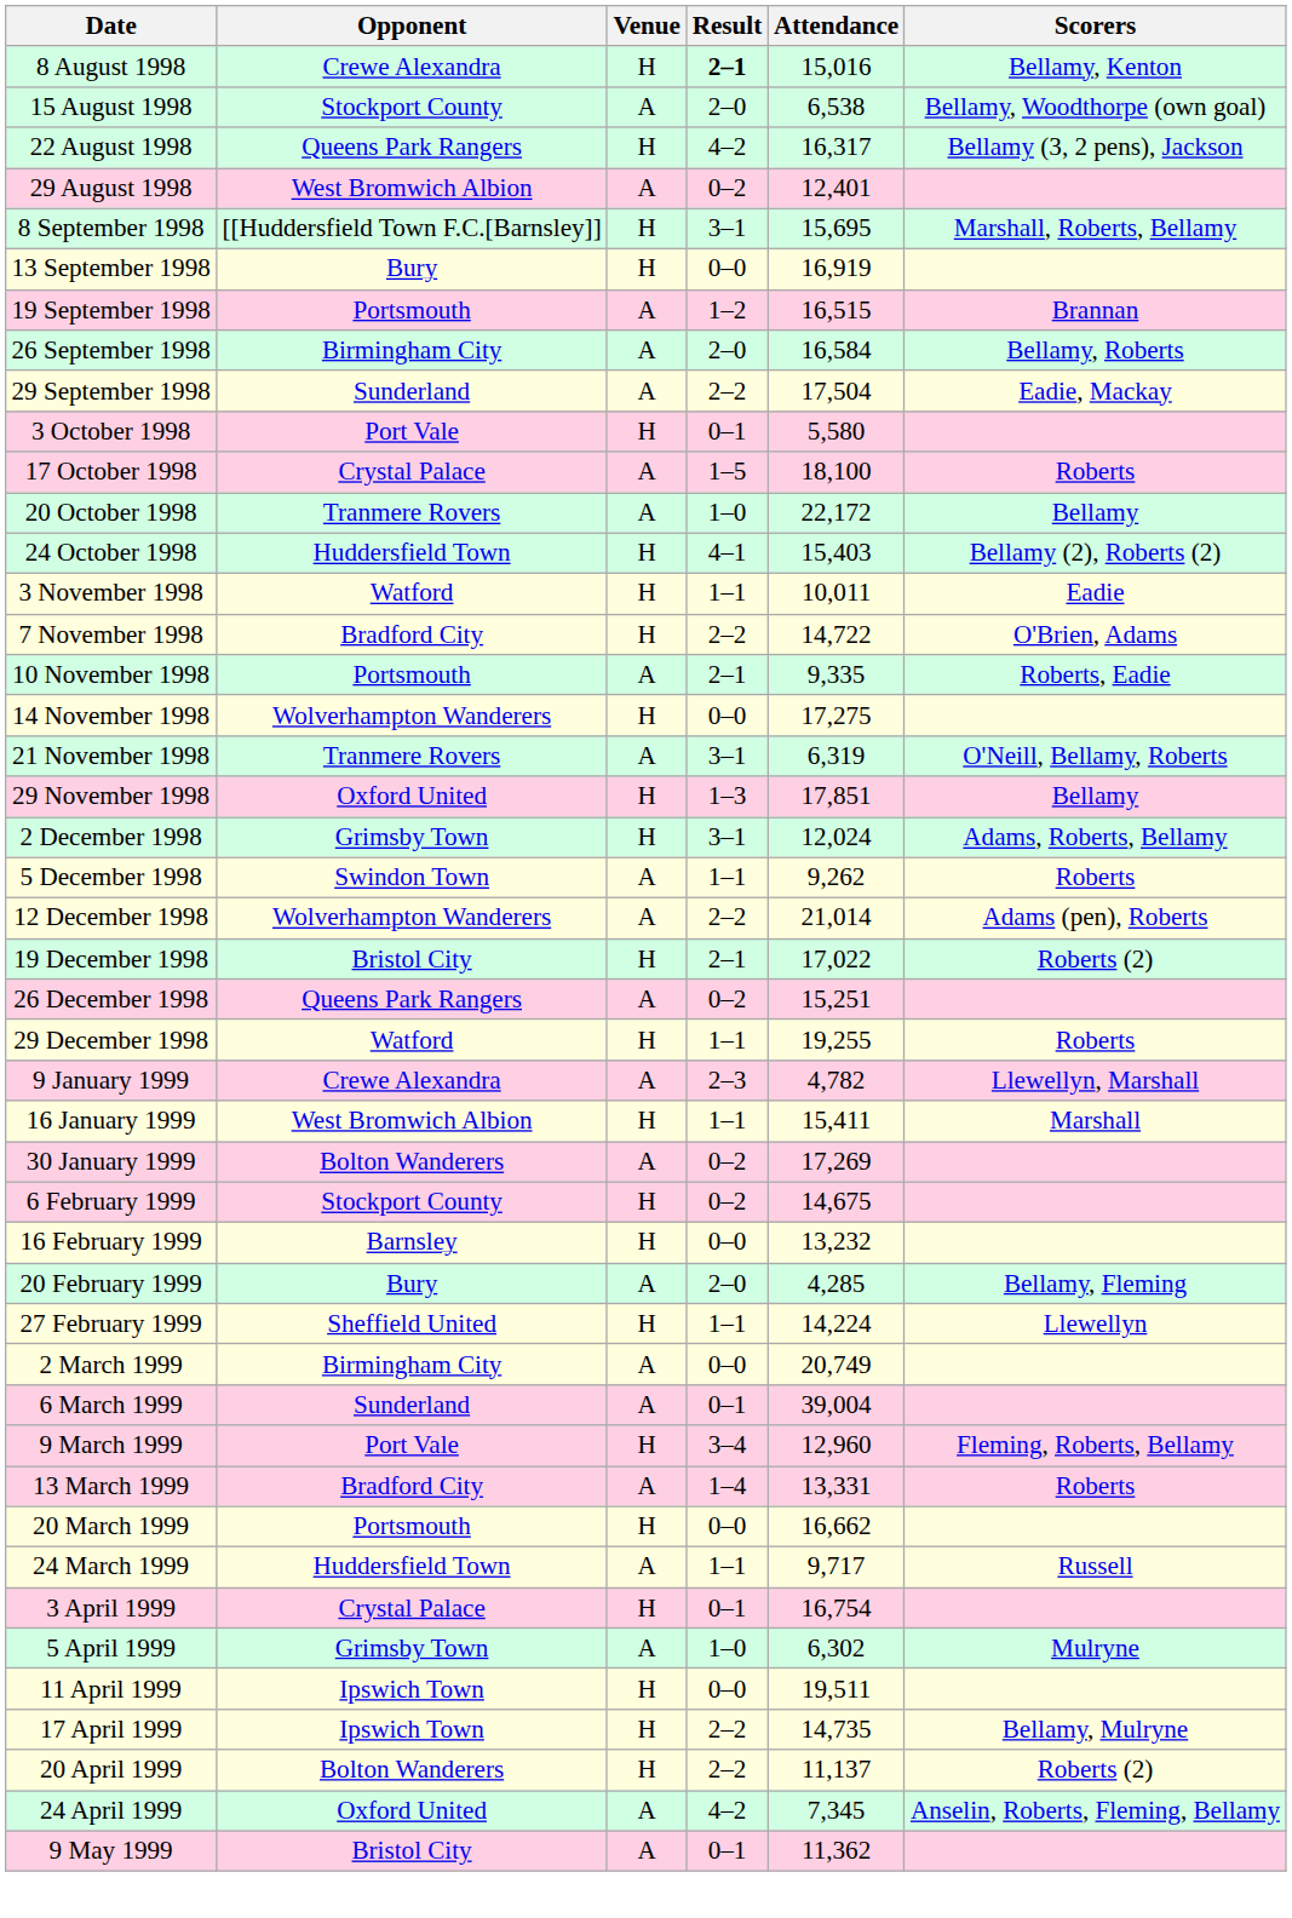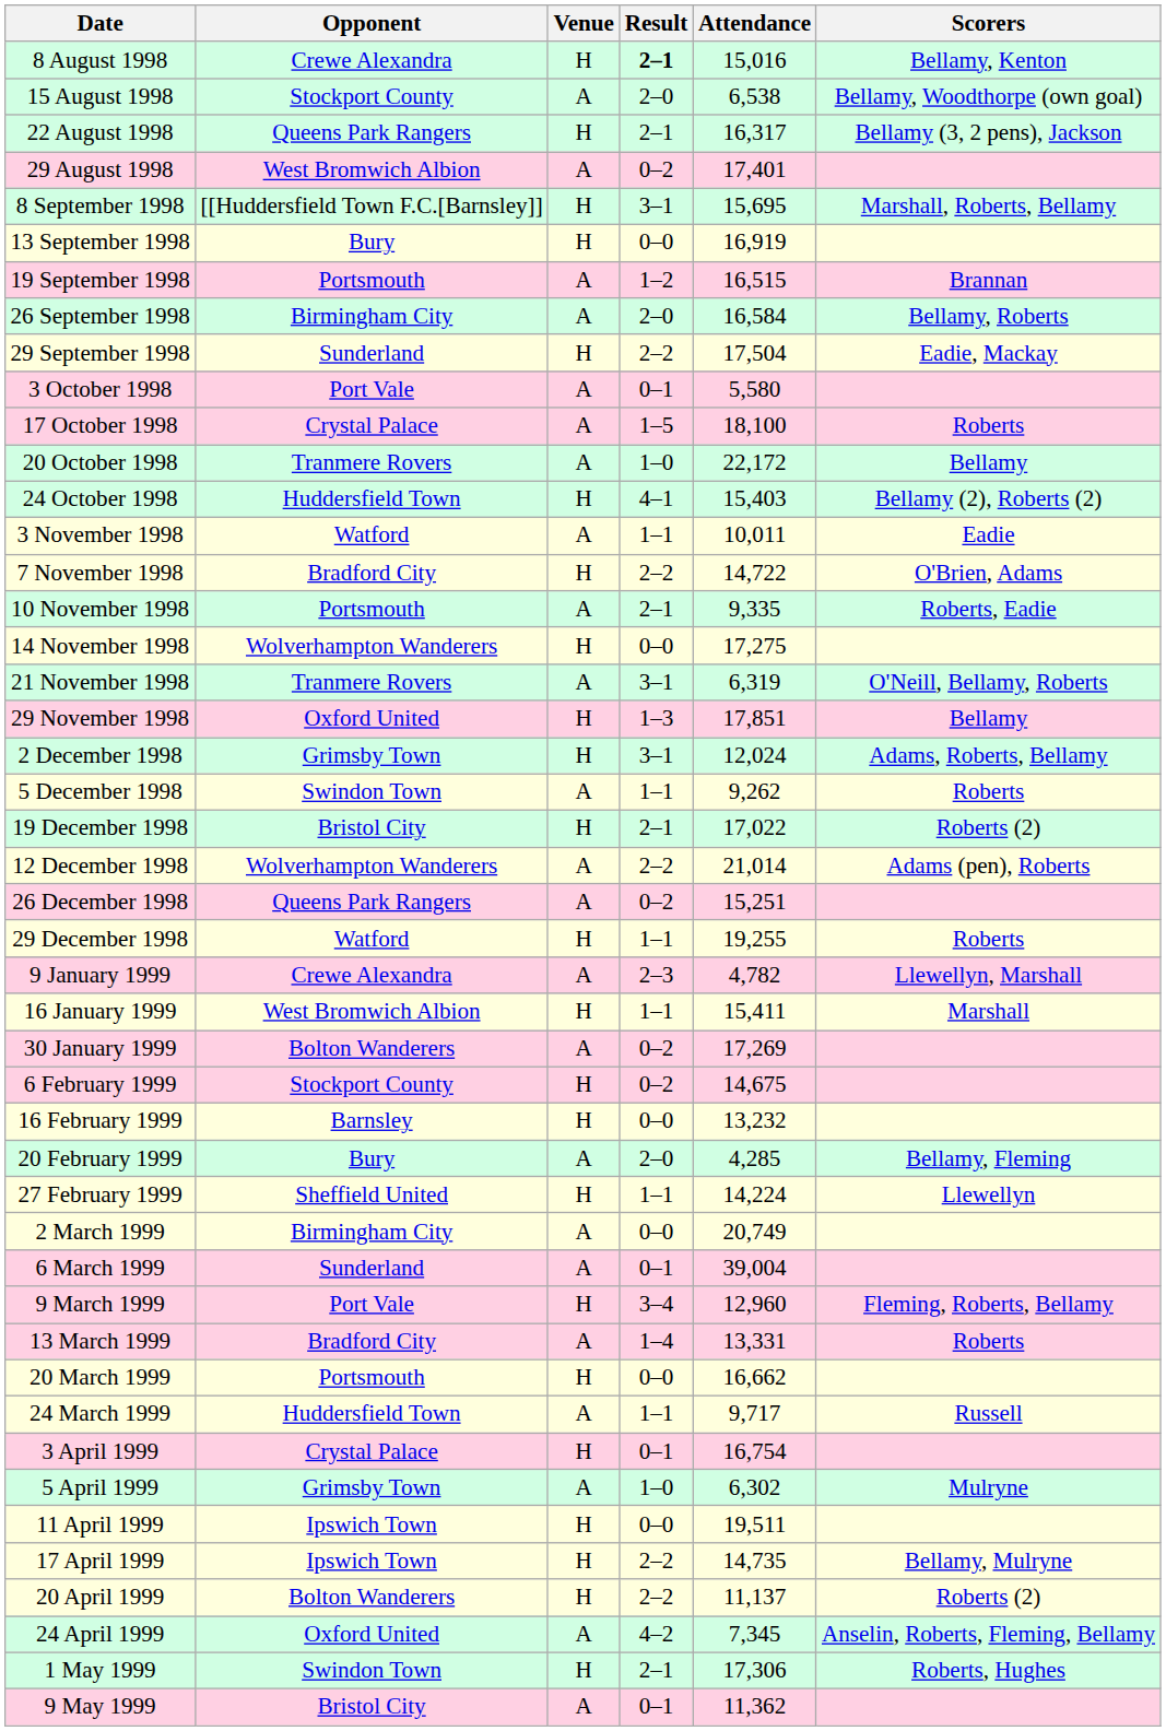22 August 1998 | Result: 4–2 -> 2–1
29 August 1998 | Attendance: 12,401 -> 17,401
29 September 1998 | Venue: A -> H
3 October 1998 | Venue: H -> A
3 November 1998 | Venue: H -> A
rows swapped: 12 December 1998 <-> 19 December 1998
+ row: 1 May 1999 | Swindon Town | H | 2–1 | 17,306 | Roberts, Hughes
